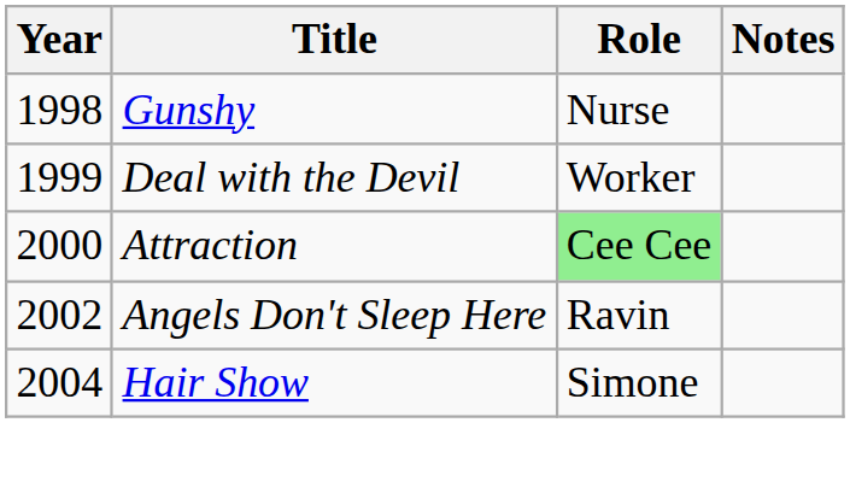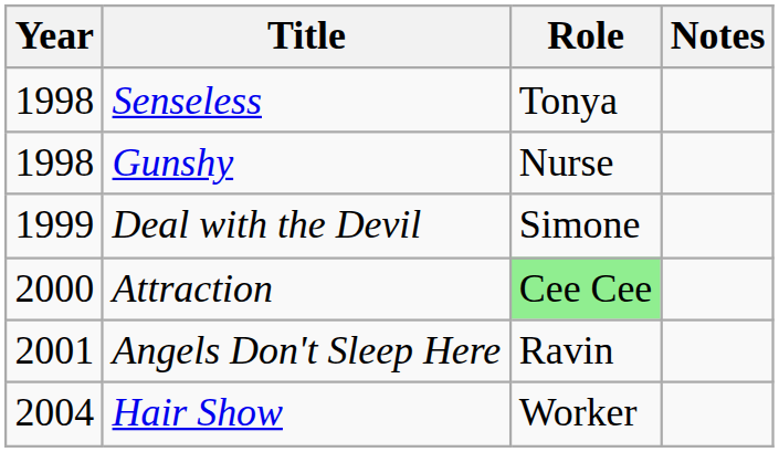+ row: 1998 | Senseless | Tonya
Deal with the Devil | Role: Worker -> Simone
Angels Don't Sleep Here | Year: 2002 -> 2001
Hair Show | Role: Simone -> Worker
